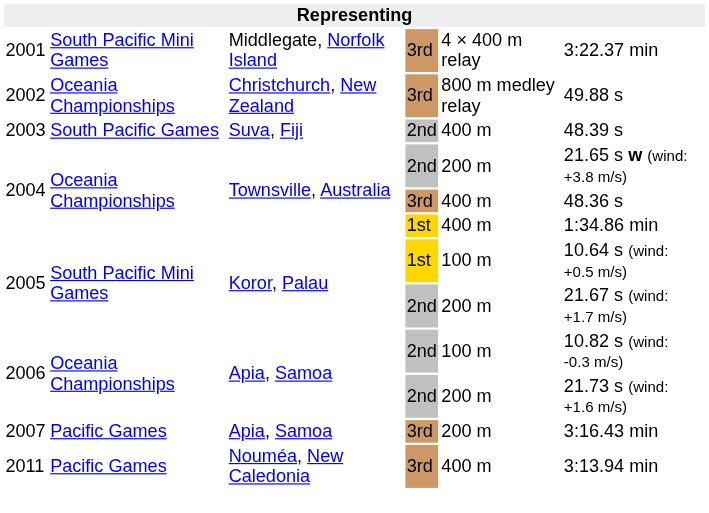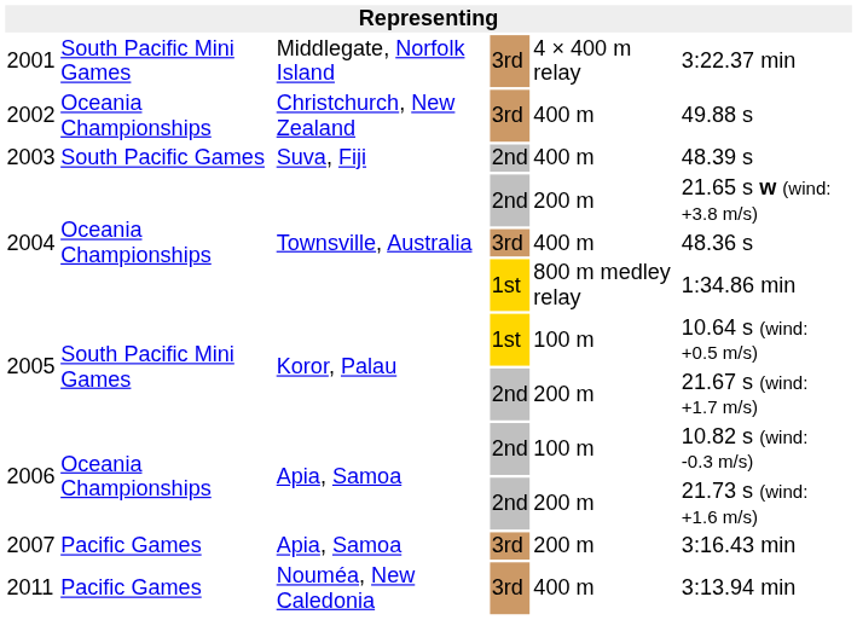2002 | column 5: 800 m medley relay -> 400 m
2004 / 1st | column 5: 400 m -> 800 m medley relay
